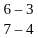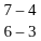rows swapped: 6 – 3 <-> 7 – 4
